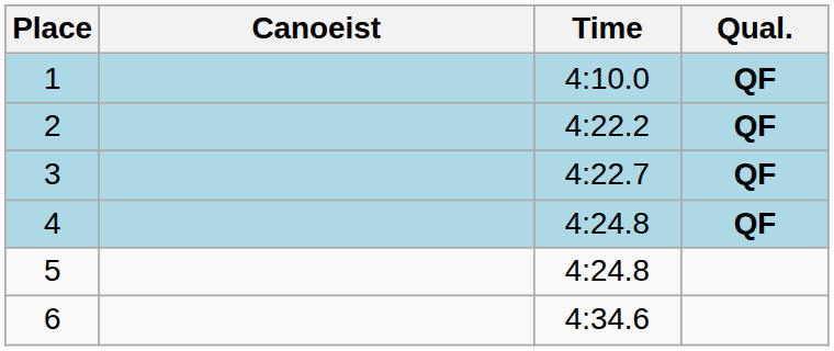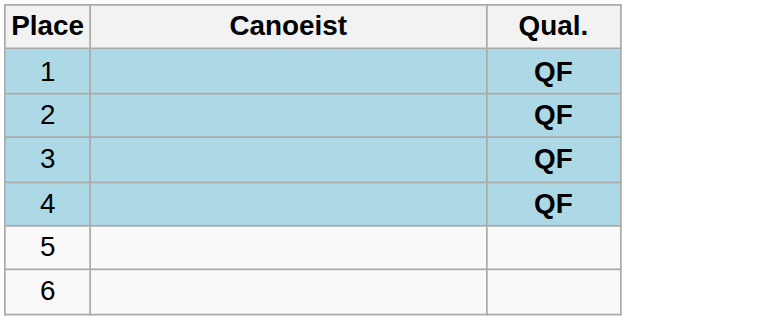- column: Time | 4:10.0 | 4:22.2 | 4:22.7 | 4:24.8 | 4:24.8 | 4:34.6
